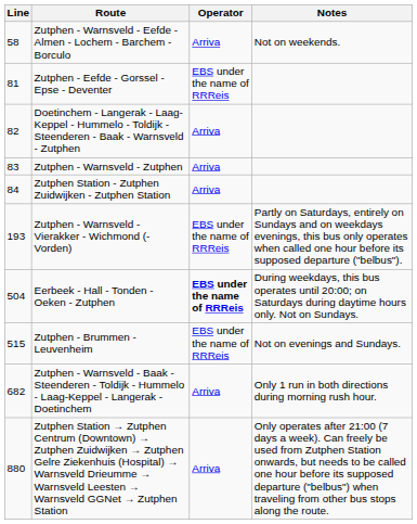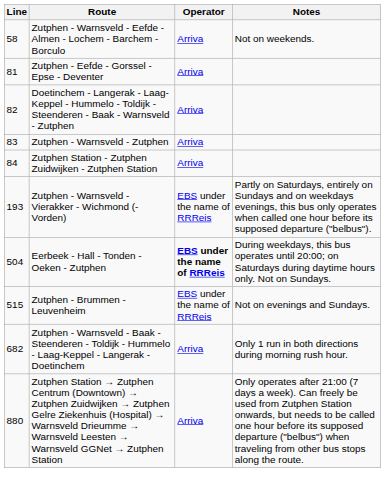Zutphen - Eefde - Gorssel - Epse - Deventer | Operator: EBS under the name of RRReis -> Arriva
